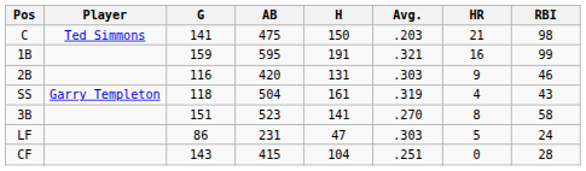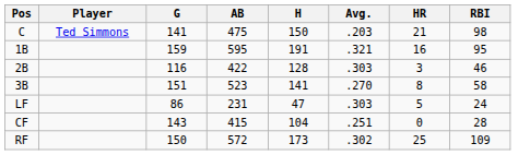1B | RBI: 99 -> 95
2B | AB: 420 -> 422
2B | H: 131 -> 128
2B | HR: 9 -> 3
- row: SS | Garry Templeton | 118 | 504 | 161 | .319 | 4 | 43
+ row: RF | 150 | 572 | 173 | .302 | 25 | 109
